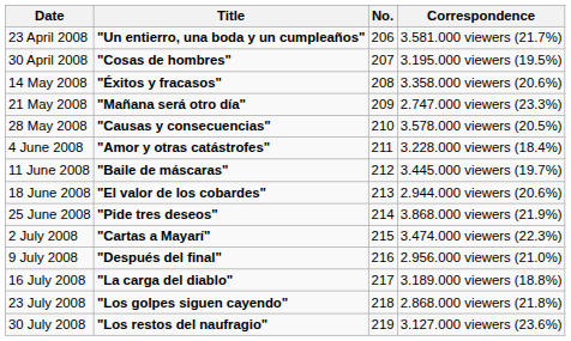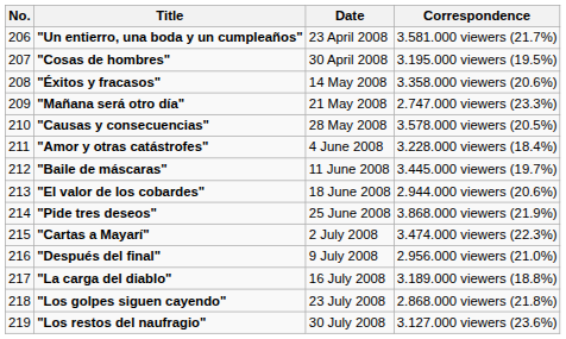columns swapped: No. <-> Date
